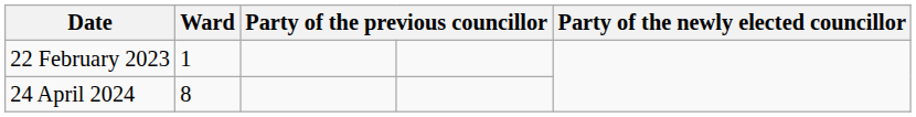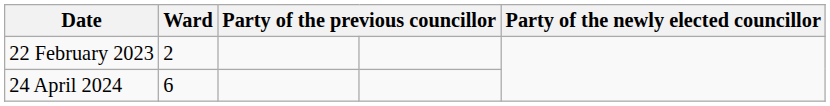22 February 2023 | Ward: 1 -> 2
24 April 2024 | Ward: 8 -> 6
